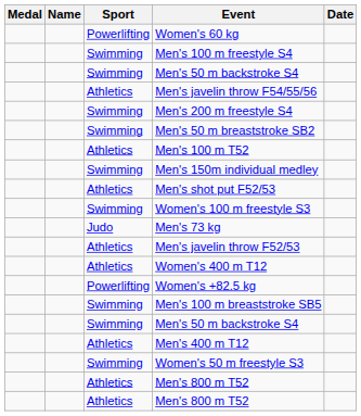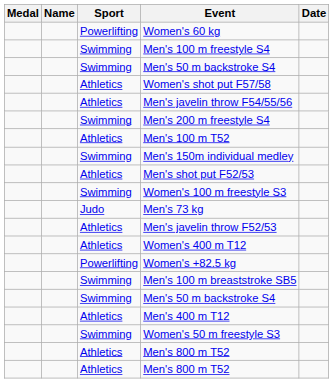+ row: Athletics | Women's shot put F57/58
- row: Swimming | Men's 50 m breaststroke SB2
